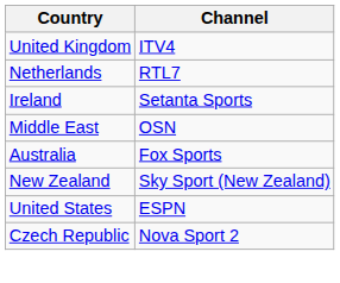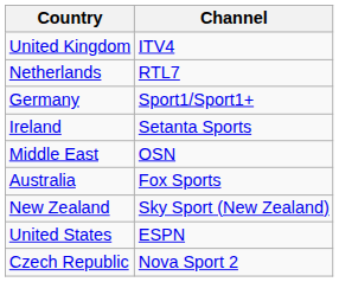+ row: Germany | Sport1/Sport1+
